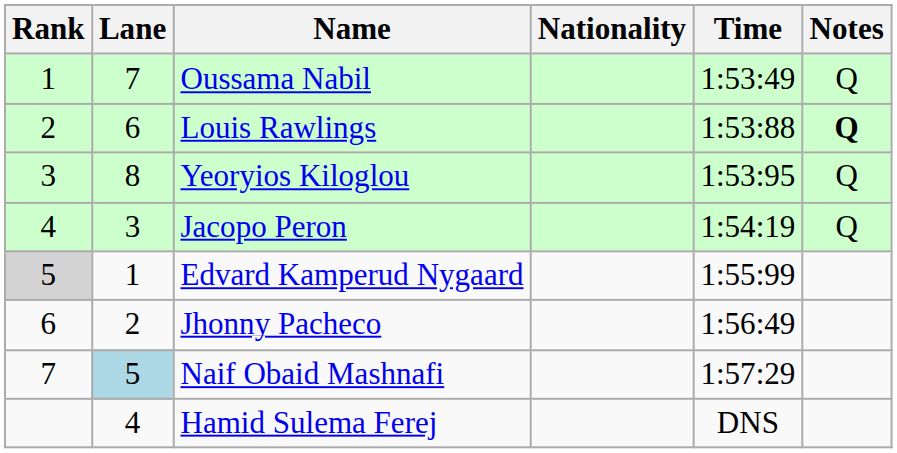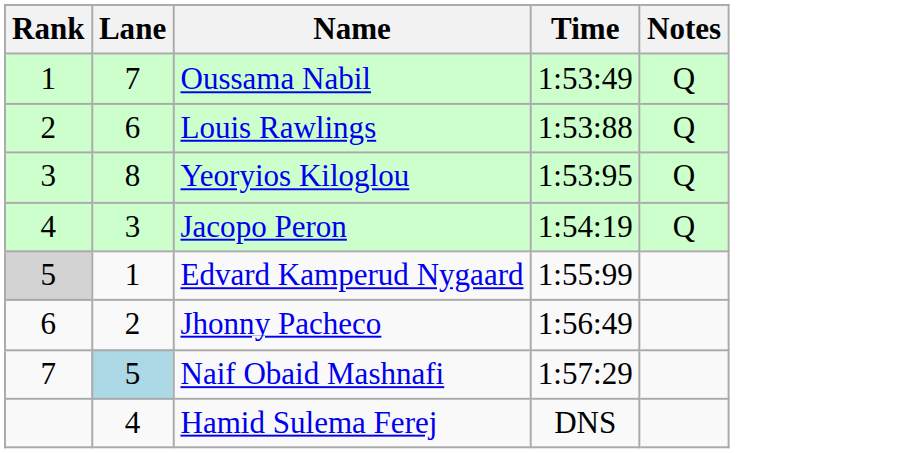- column: Nationality
Louis Rawlings | Notes: bold -> normal
